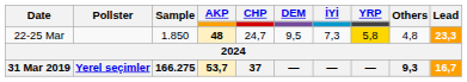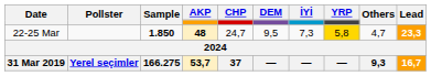22-25 Mar | Sample: normal -> bold
22-25 Mar | Others: 4,8 -> 4,7
